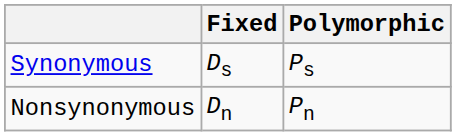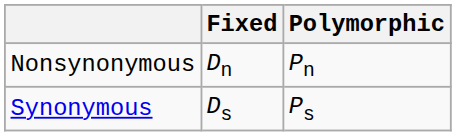rows swapped: Synonymous <-> Nonsynonymous
